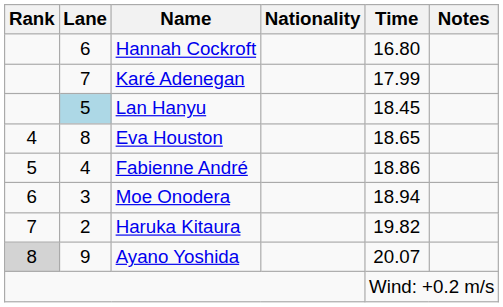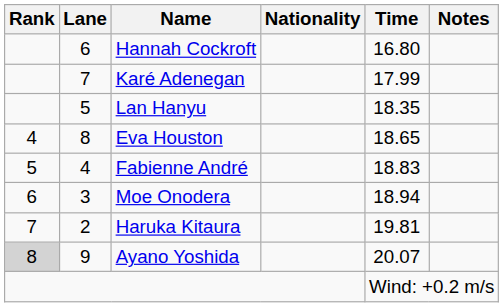Lan Hanyu | Lane: lightblue background -> no background
Lan Hanyu | Time: 18.45 -> 18.35
Fabienne André | Time: 18.86 -> 18.83
Haruka Kitaura | Time: 19.82 -> 19.81
